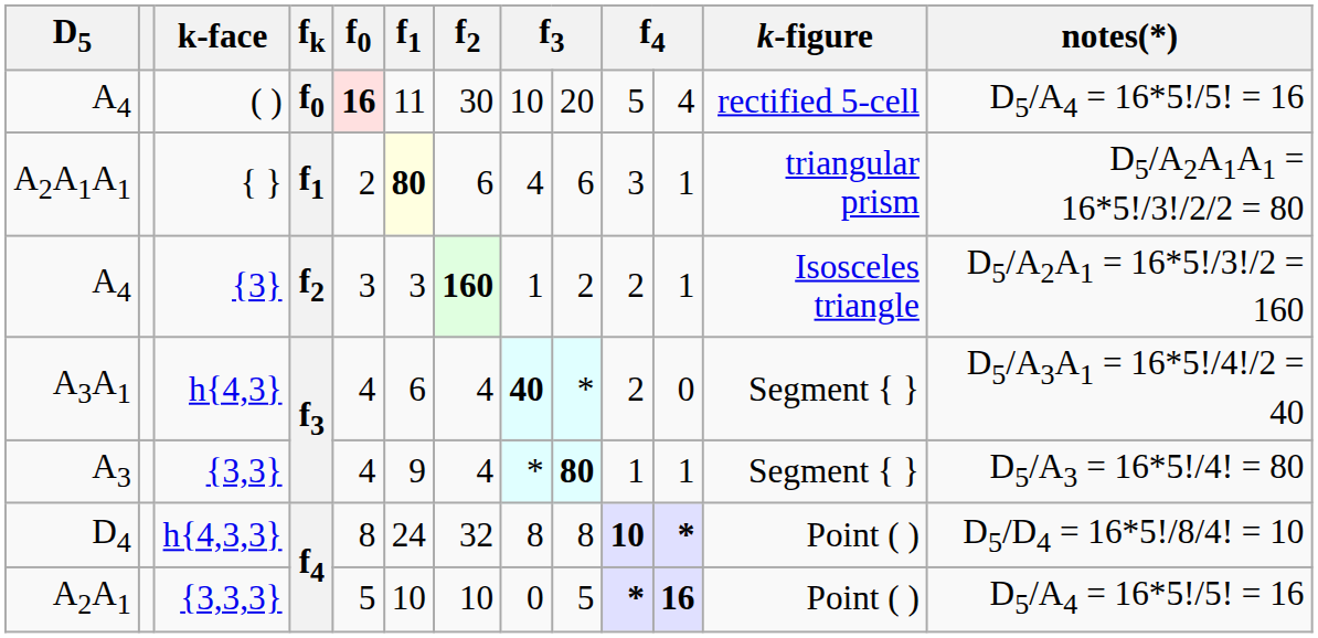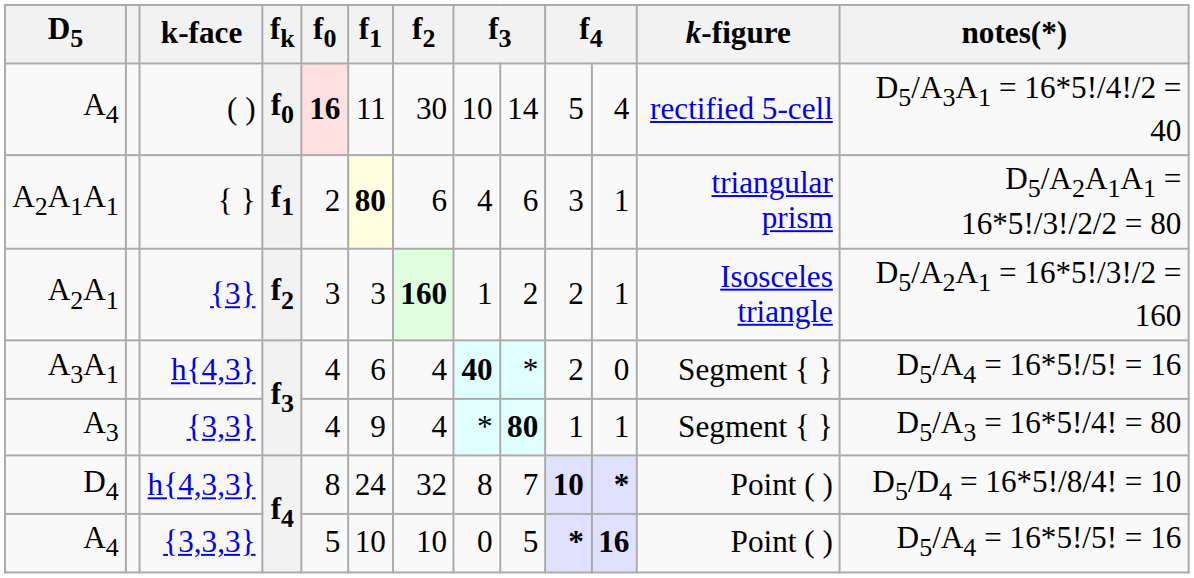( ) | column 9: 20 -> 14
( ) | notes(*): D5/A4 = 16*5!/5! = 16 -> D5/A3A1 = 16*5!/4!/2 = 40
{3} | D5: A4 -> A2A1
h{4,3} | notes(*): D5/A3A1 = 16*5!/4!/2 = 40 -> D5/A4 = 16*5!/5! = 16
h{4,3,3} | column 9: 8 -> 7
{3,3,3} | D5: A2A1 -> A4
